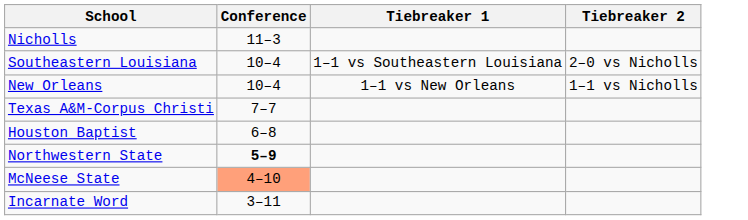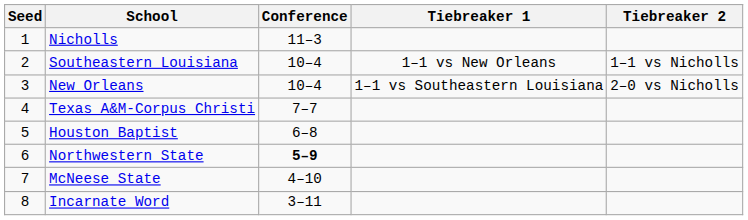+ column: Seed | 1 | 2 | 3 | 4 | 5 | 6 | 7 | 8
Southeastern Louisiana | Tiebreaker 1: 1–1 vs Southeastern Louisiana -> 1–1 vs New Orleans
Southeastern Louisiana | Tiebreaker 2: 2–0 vs Nicholls -> 1–1 vs Nicholls
New Orleans | Tiebreaker 1: 1–1 vs New Orleans -> 1–1 vs Southeastern Louisiana
New Orleans | Tiebreaker 2: 1–1 vs Nicholls -> 2–0 vs Nicholls
McNeese State | Conference: lightsalmon background -> no background
